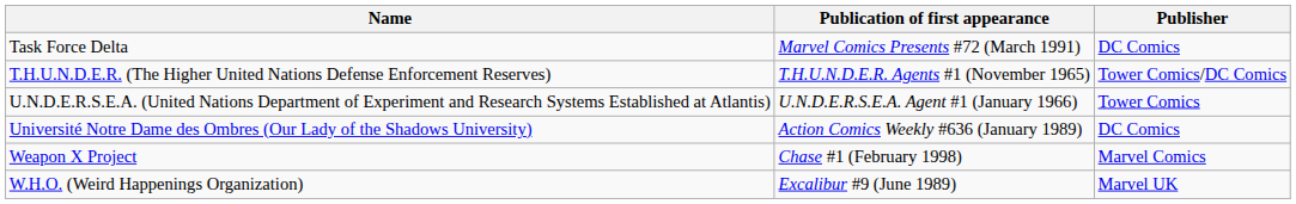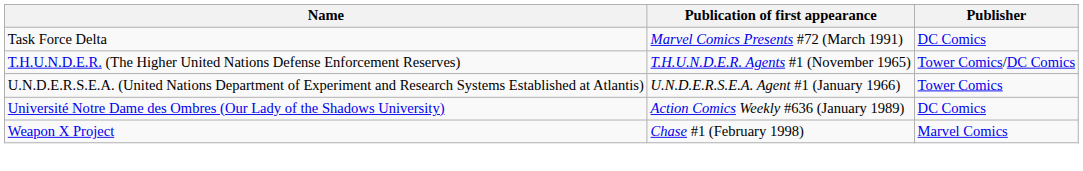- row: W.H.O. (Weird Happenings Organization) | Excalibur #9 (June 1989) | Marvel UK
